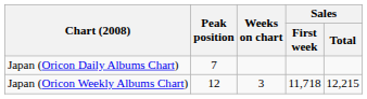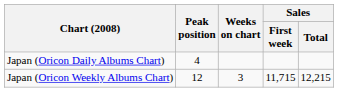Japan (Oricon Daily Albums Chart) | Peak position: 7 -> 4
Japan (Oricon Weekly Albums Chart) | Sales / First week: 11,718 -> 11,715
